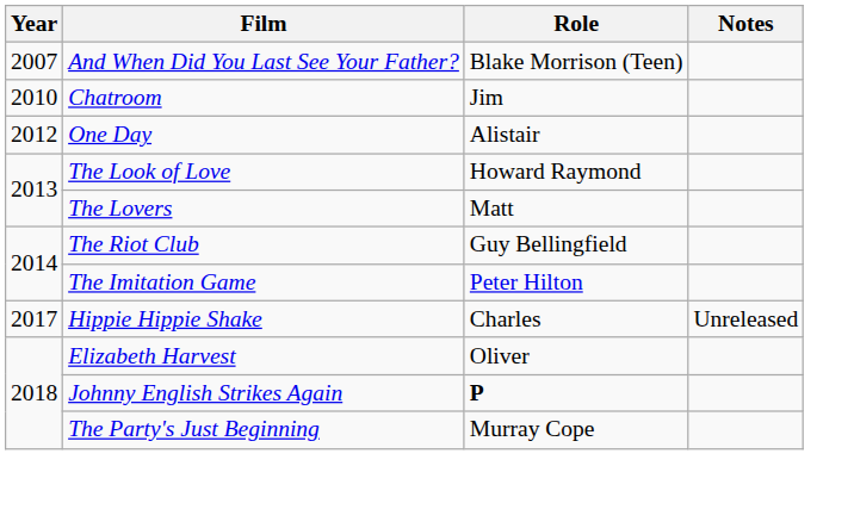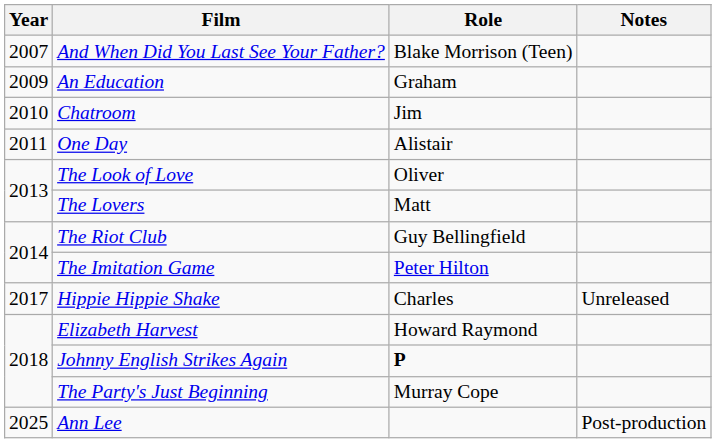+ row: 2009 | An Education | Graham
One Day | Year: 2012 -> 2011
The Look of Love | Role: Howard Raymond -> Oliver
Elizabeth Harvest | Role: Oliver -> Howard Raymond
+ row: 2025 | Ann Lee | Post-production
